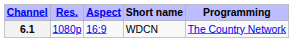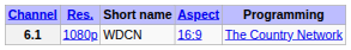columns swapped: Aspect <-> Short name
